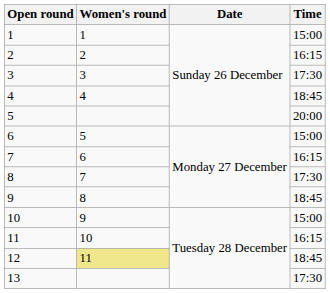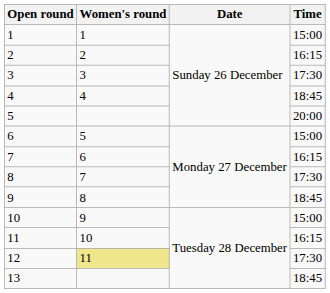12 | Time: 18:45 -> 17:30
13 | Time: 17:30 -> 18:45
